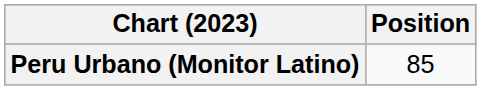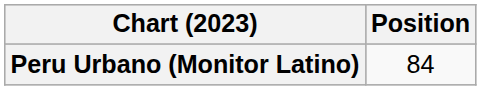Peru Urbano (Monitor Latino) | Position: 85 -> 84
